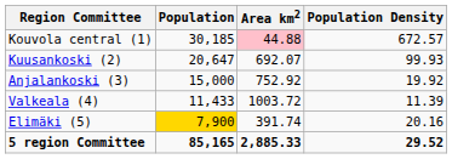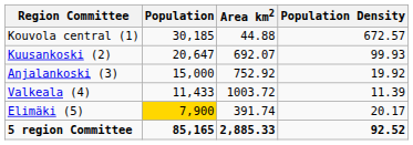Kouvola central (1) | Area km2: pink background -> no background
Elimäki (5) | Population Density: 20.16 -> 20.17
5 region Committee | Population Density: 29.52 -> 92.52
